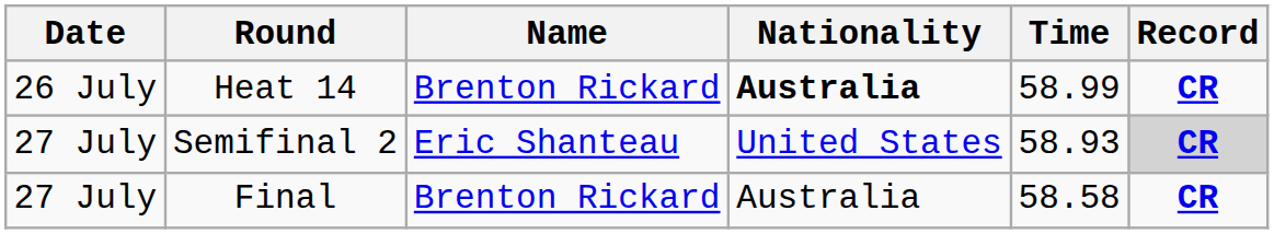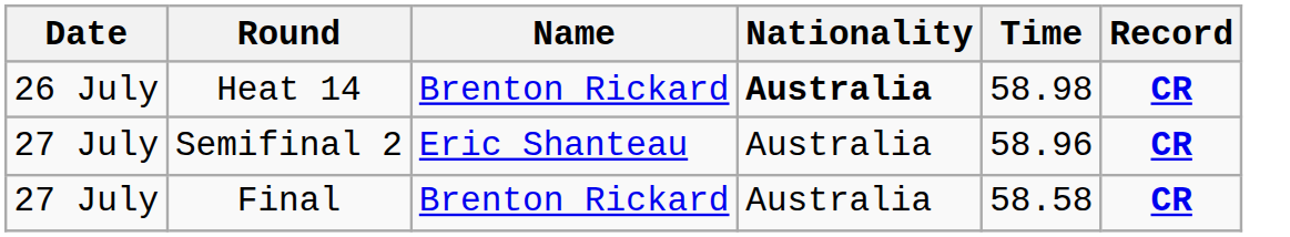Heat 14 | Time: 58.99 -> 58.98
Semifinal 2 | Nationality: United States -> Australia
Semifinal 2 | Time: 58.93 -> 58.96
Semifinal 2 | Record: lightgrey background -> no background
